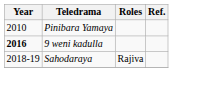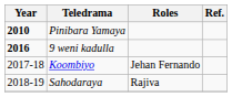Pinibara Yamaya | Year: normal -> bold
+ row: 2017-18 | Koombiyo | Jehan Fernando
